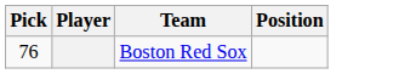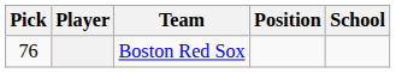+ column: School
